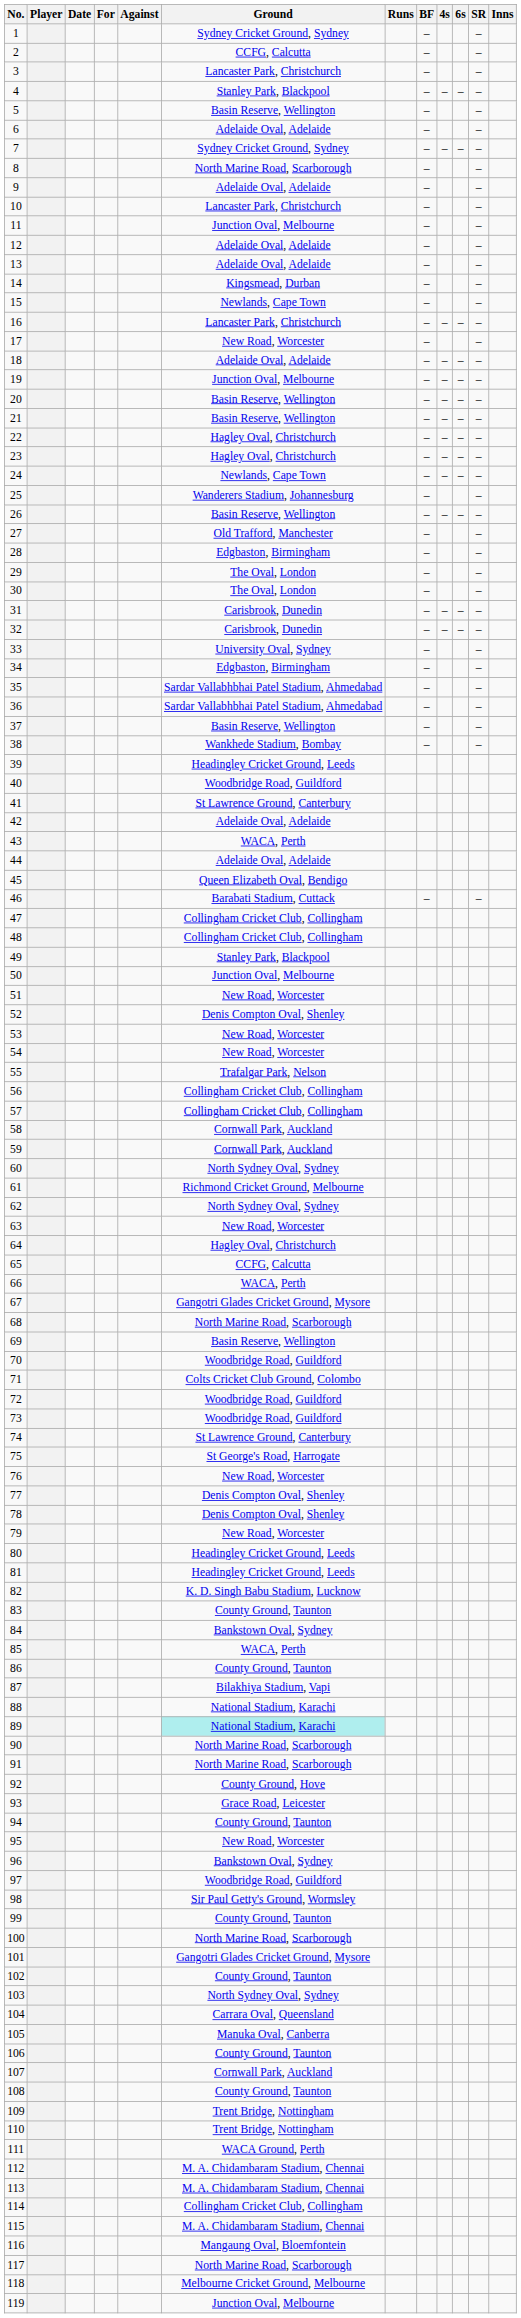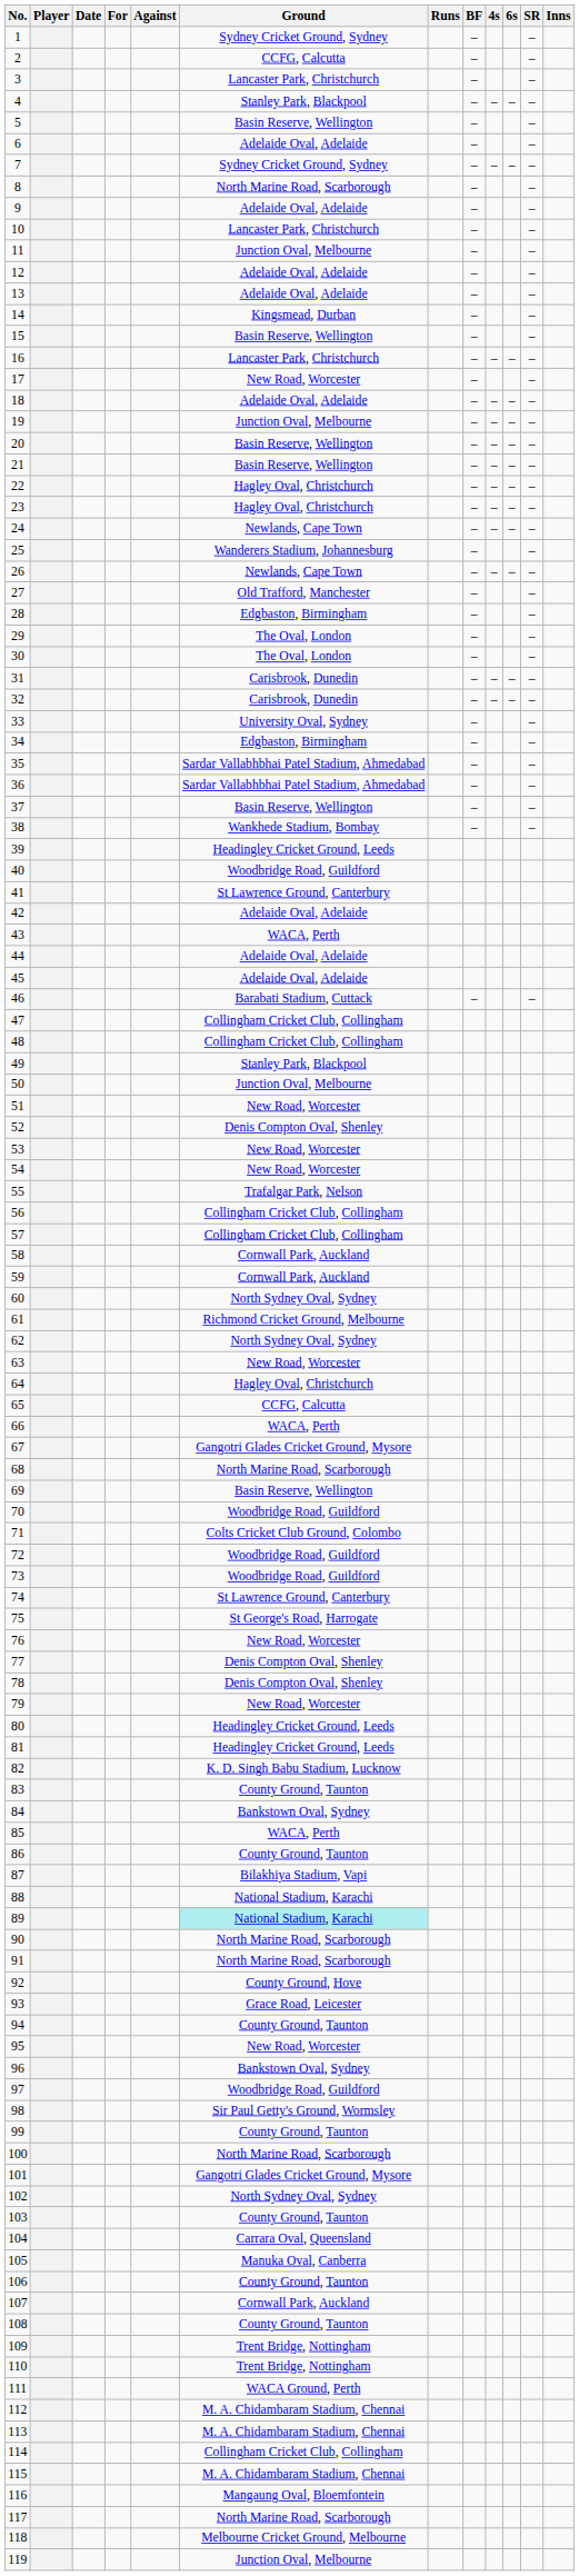15 | Ground: Newlands, Cape Town -> Basin Reserve, Wellington
26 | Ground: Basin Reserve, Wellington -> Newlands, Cape Town
45 | Ground: Queen Elizabeth Oval, Bendigo -> Adelaide Oval, Adelaide
102 | Ground: County Ground, Taunton -> North Sydney Oval, Sydney
103 | Ground: North Sydney Oval, Sydney -> County Ground, Taunton
